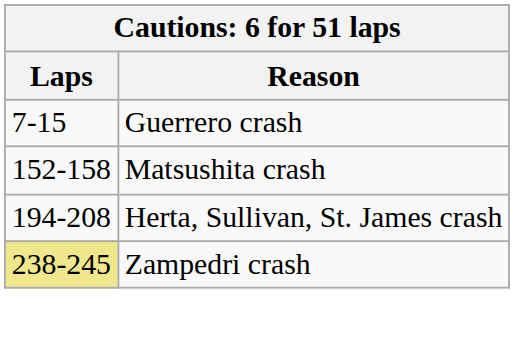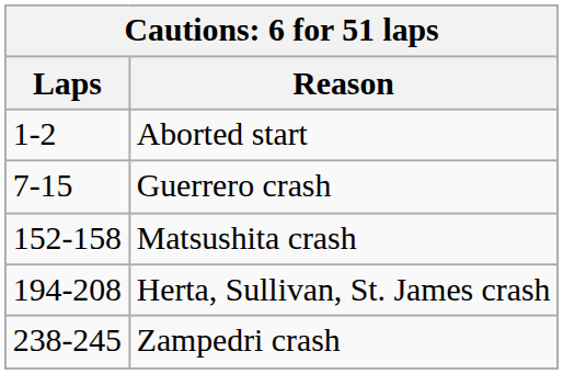+ row: 1-2 | Aborted start
Zampedri crash | Laps: khaki background -> no background
